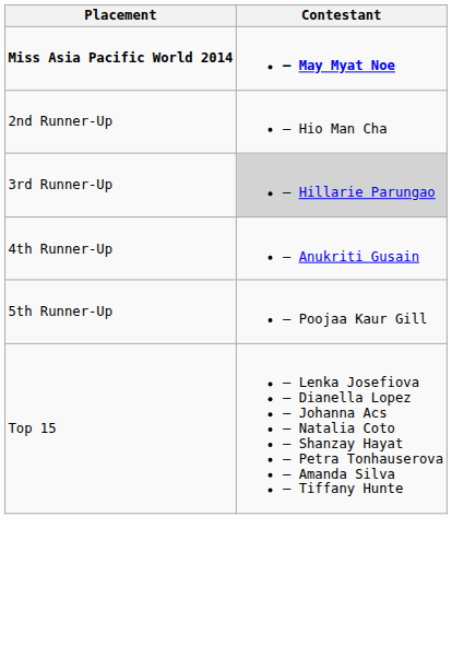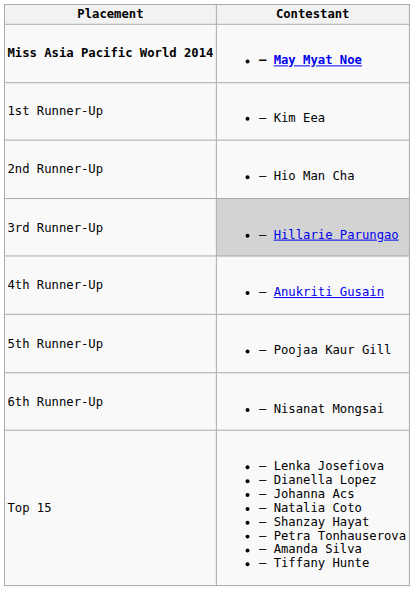+ row: 1st Runner-Up | – Kim Eea
+ row: 6th Runner-Up | – Nisanat Mongsai
